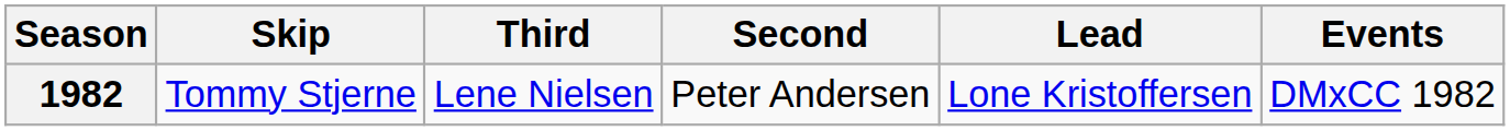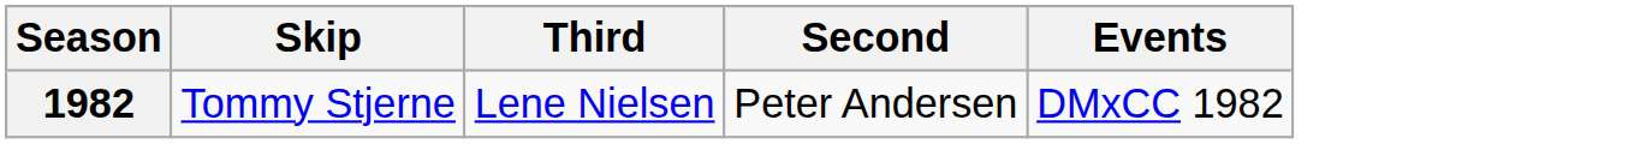- column: Lead | Lone Kristoffersen
